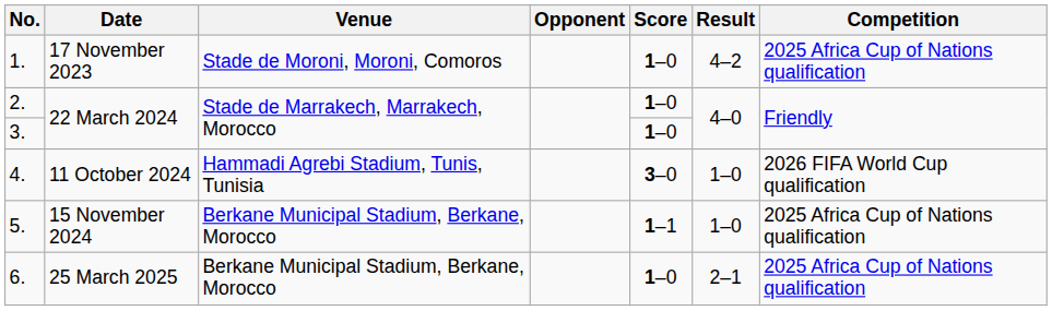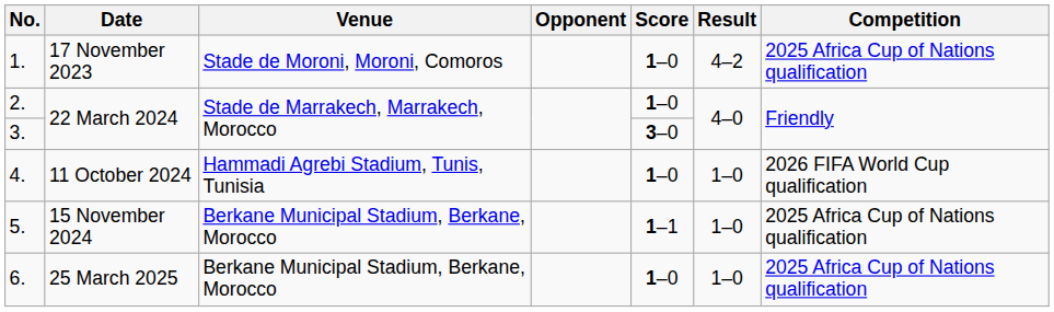3. | Score: 1–0 -> 3–0
4. | Score: 3–0 -> 1–0
6. | Result: 2–1 -> 1–0
